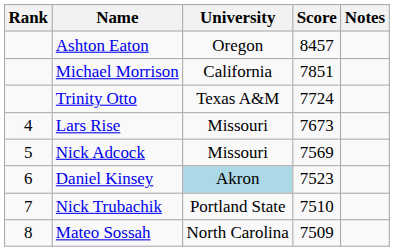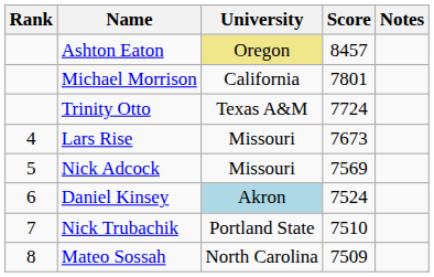Ashton Eaton | University: no background -> khaki background
Michael Morrison | Score: 7851 -> 7801
Daniel Kinsey | Score: 7523 -> 7524
